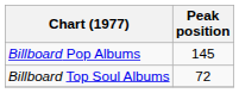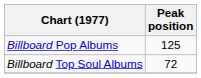Billboard Pop Albums | Peak position: 145 -> 125
